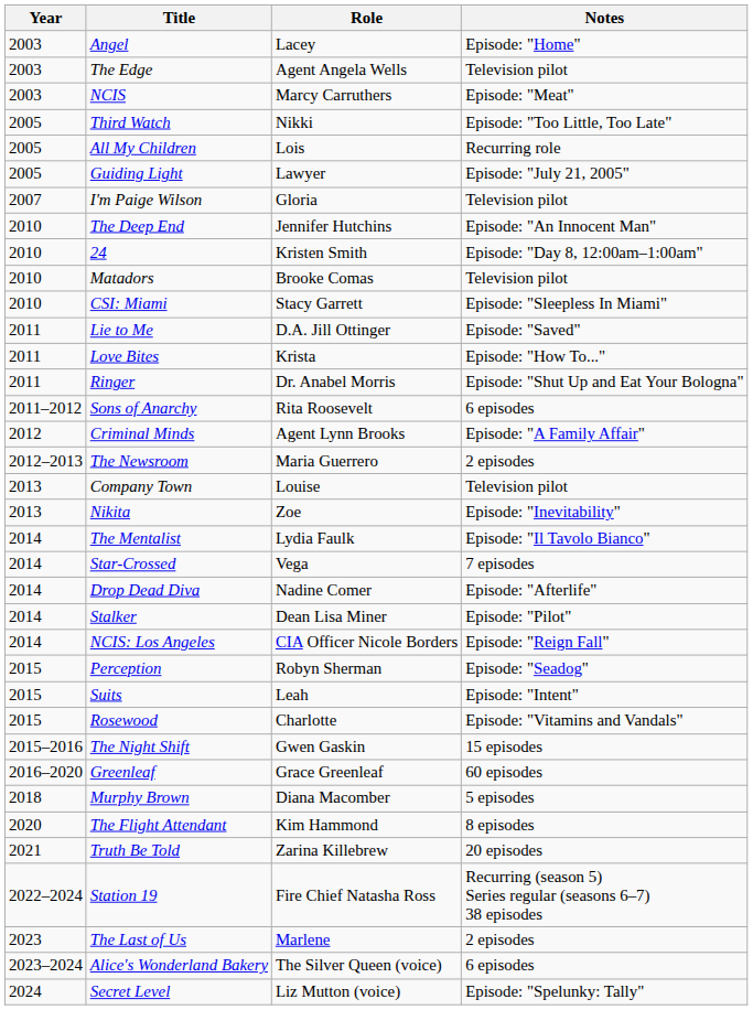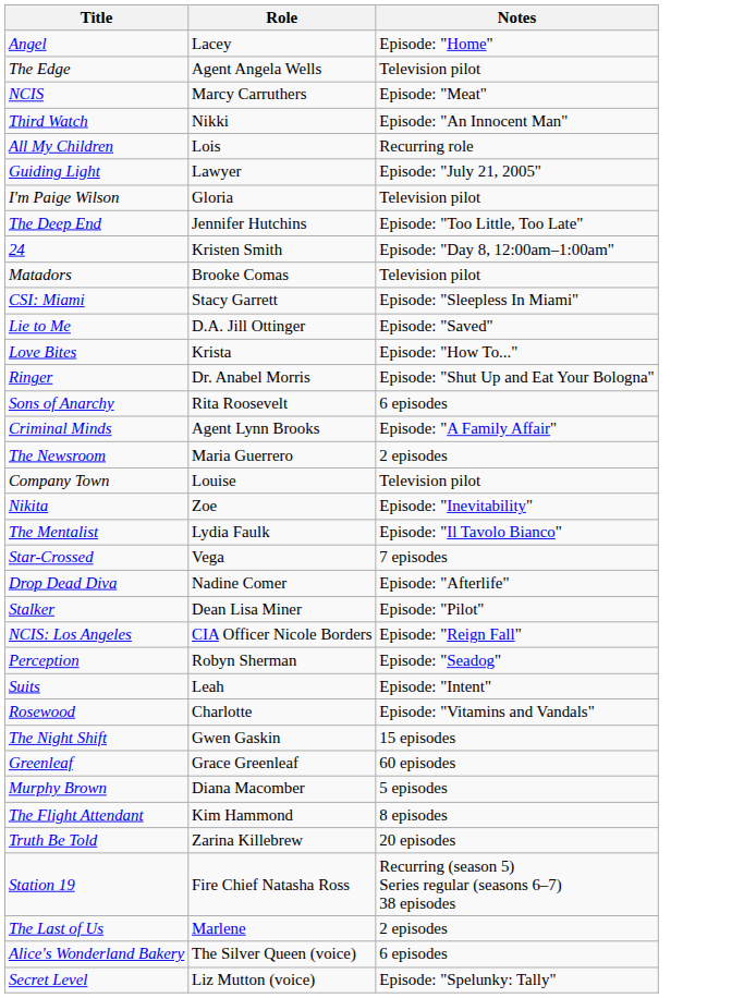- column: Year | 2003 | 2003 | 2003 | 2005 | 2005 | 2005 | 2007 | 2010 | 2010 | 2010 | 2010 | 2011 | 2011 | 2011 | 2011–2012 | 2012 | 2012–2013 | 2013 | 2013 | 2014 | 2014 | 2014 | 2014 | 2014 | 2015 | 2015 | 2015 | 2015–2016 | 2016–2020 | 2018 | 2020 | 2021 | 2022–2024 | 2023 | 2023–2024 | 2024
Third Watch | Notes: Episode: "Too Little, Too Late" -> Episode: "An Innocent Man"
The Deep End | Notes: Episode: "An Innocent Man" -> Episode: "Too Little, Too Late"
